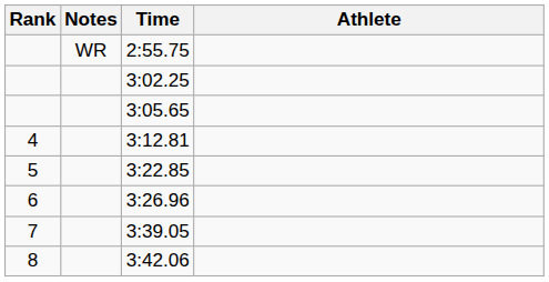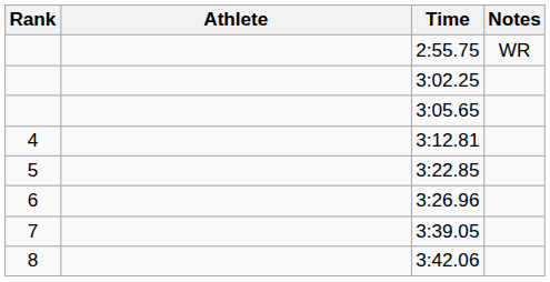columns swapped: Athlete <-> Notes
